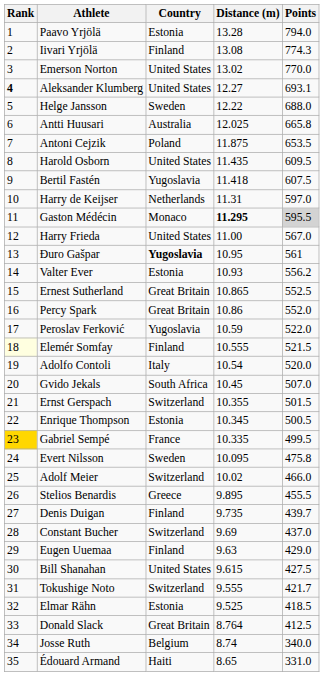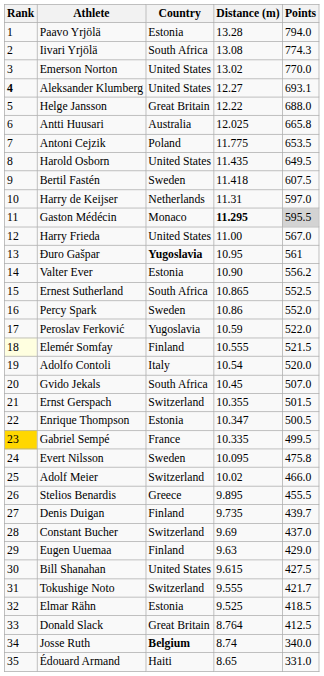Iivari Yrjölä | Country: Finland -> South Africa
Helge Jansson | Country: Sweden -> Great Britain
Antoni Cejzik | Distance (m): 11.875 -> 11.775
Harold Osborn | Points: 609.5 -> 649.5
Bertil Fastén | Country: Yugoslavia -> Sweden
Valter Ever | Distance (m): 10.93 -> 10.90
Ernest Sutherland | Country: Great Britain -> South Africa
Percy Spark | Country: Great Britain -> Sweden
Enrique Thompson | Distance (m): 10.345 -> 10.347
Josse Ruth | Country: normal -> bold
